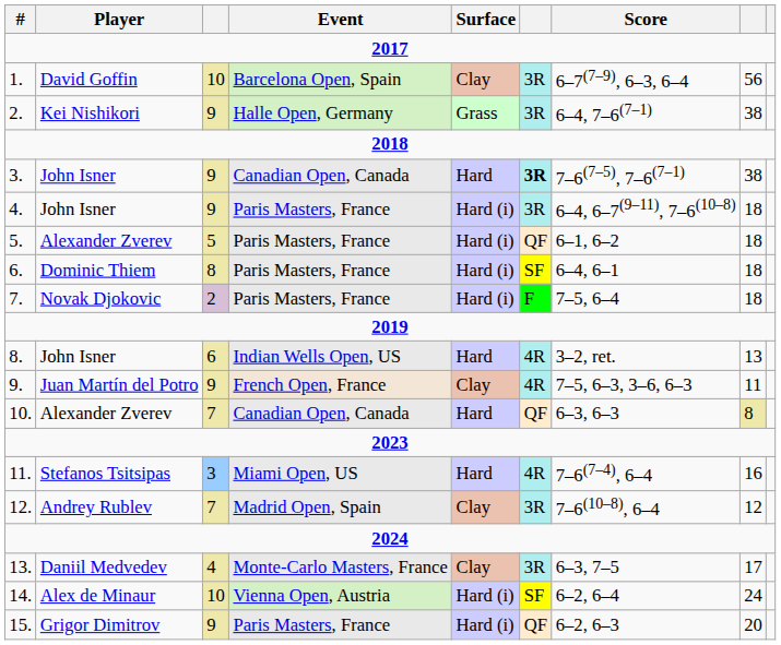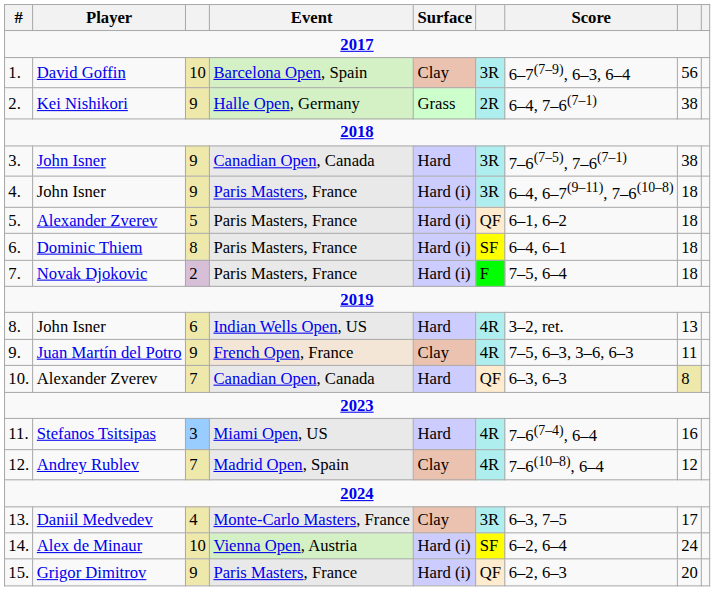2. | column 6: 3R -> 2R
3. | column 6: bold -> normal
12. | column 6: 3R -> 4R
